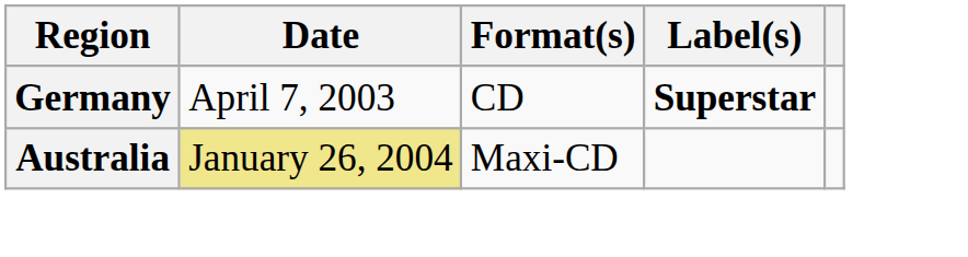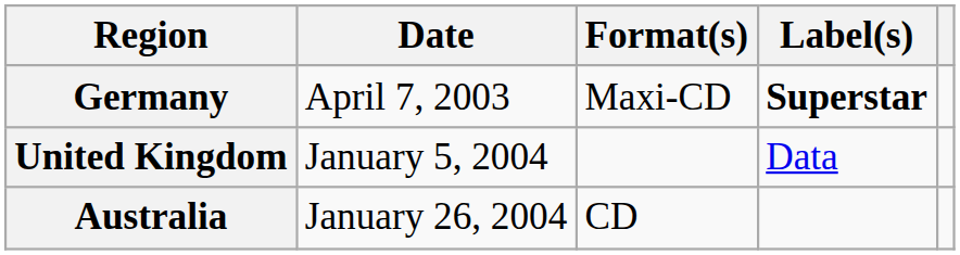Germany | Format(s): CD -> Maxi-CD
+ row: United Kingdom | January 5, 2004 | Data
Australia | Date: khaki background -> no background
Australia | Format(s): Maxi-CD -> CD
